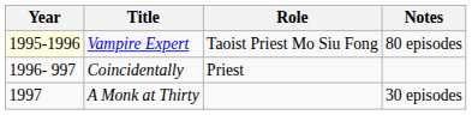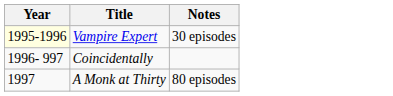- column: Role | Taoist Priest Mo Siu Fong | Priest
Vampire Expert | Notes: 80 episodes -> 30 episodes
A Monk at Thirty | Notes: 30 episodes -> 80 episodes
